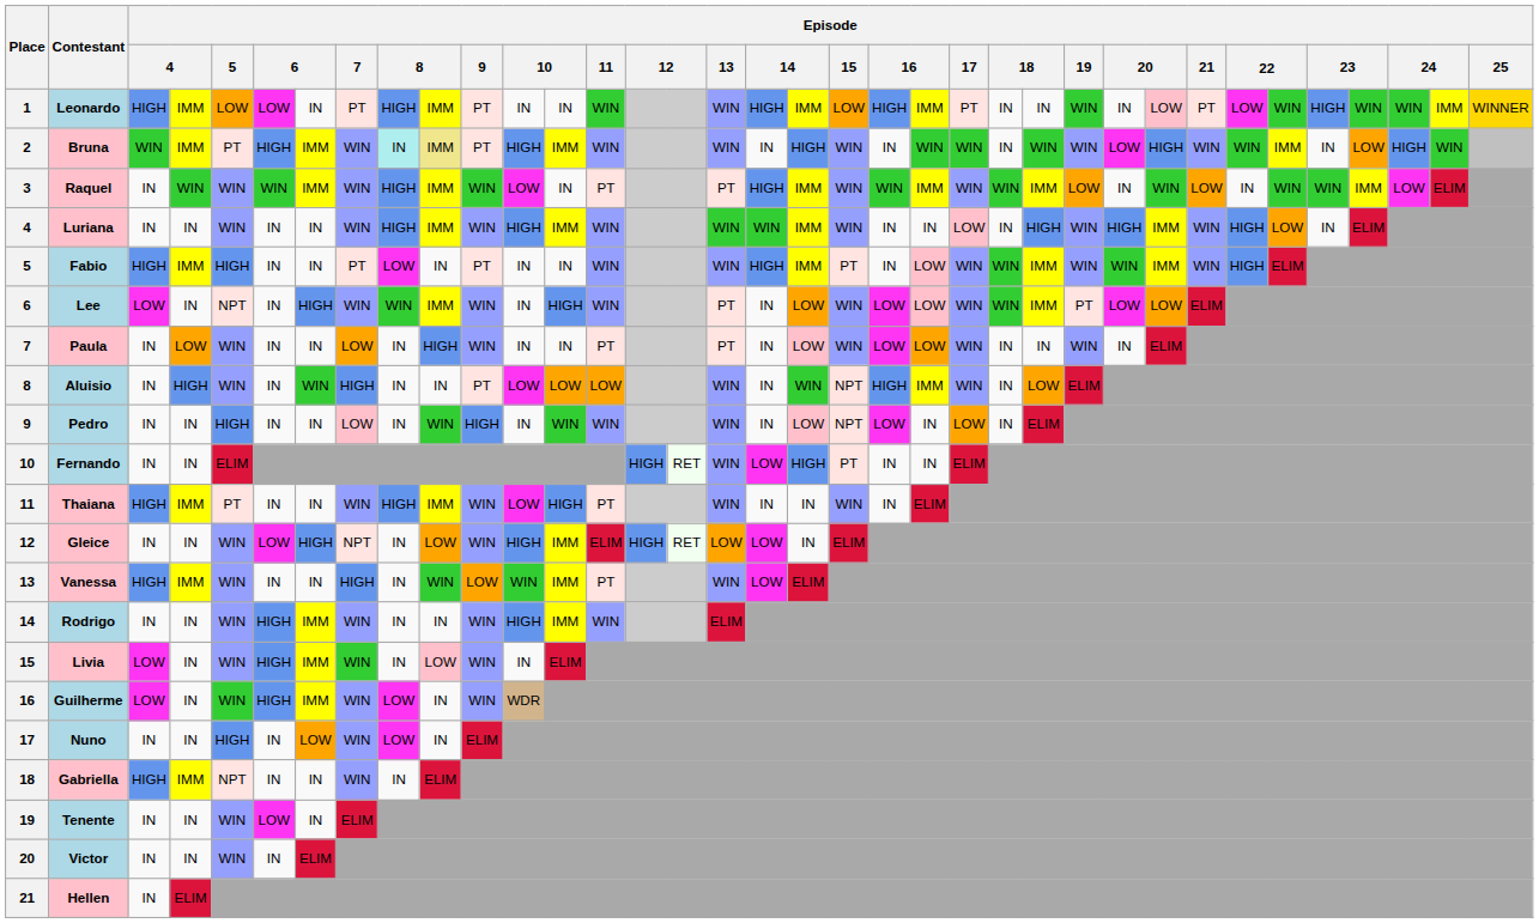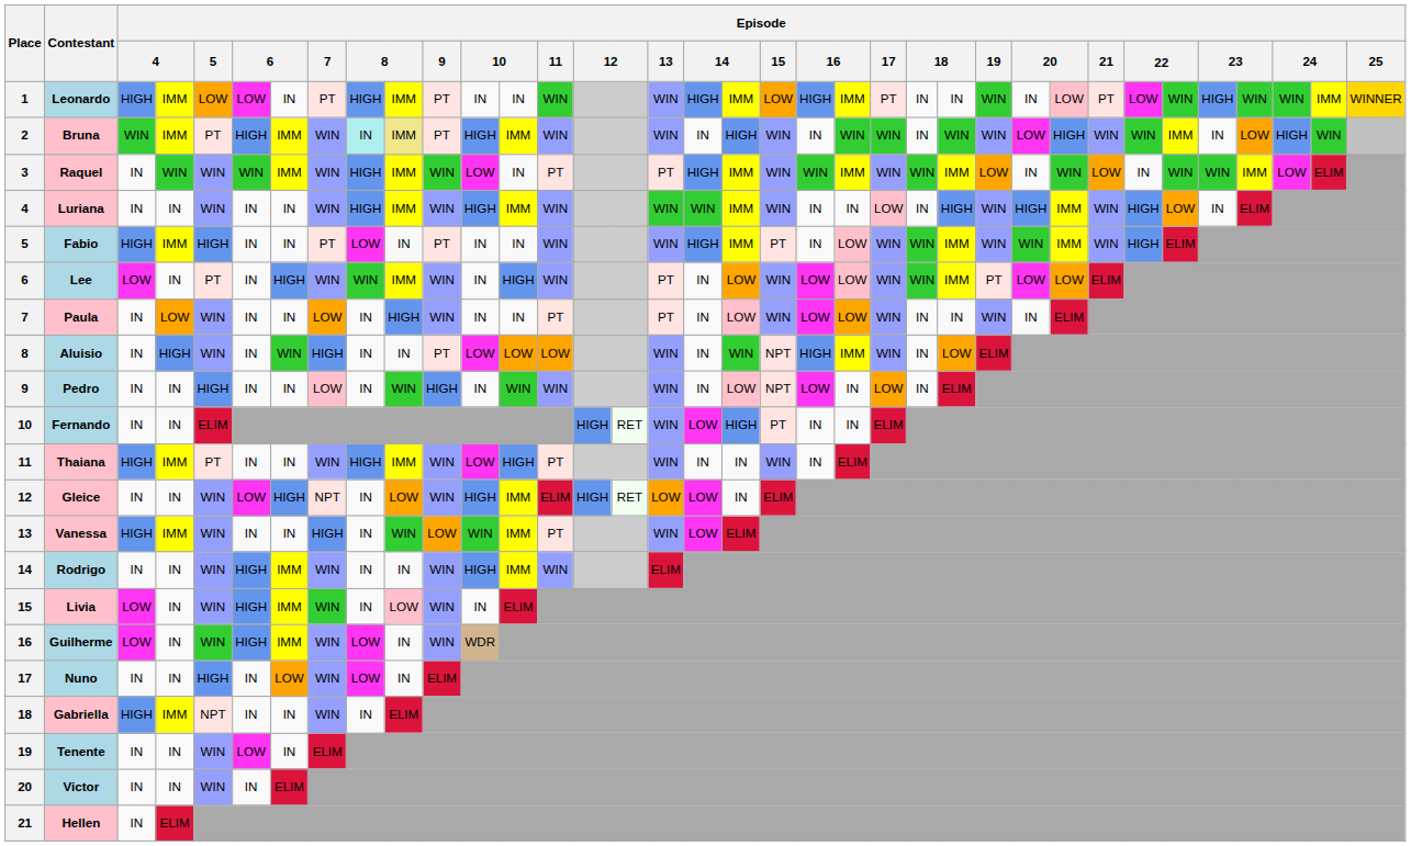Lee | Episode / 5: NPT -> PT
